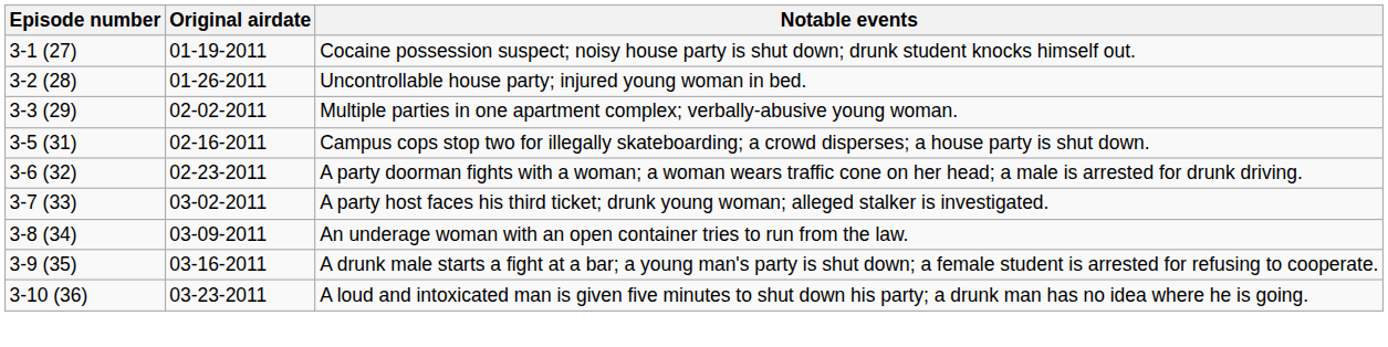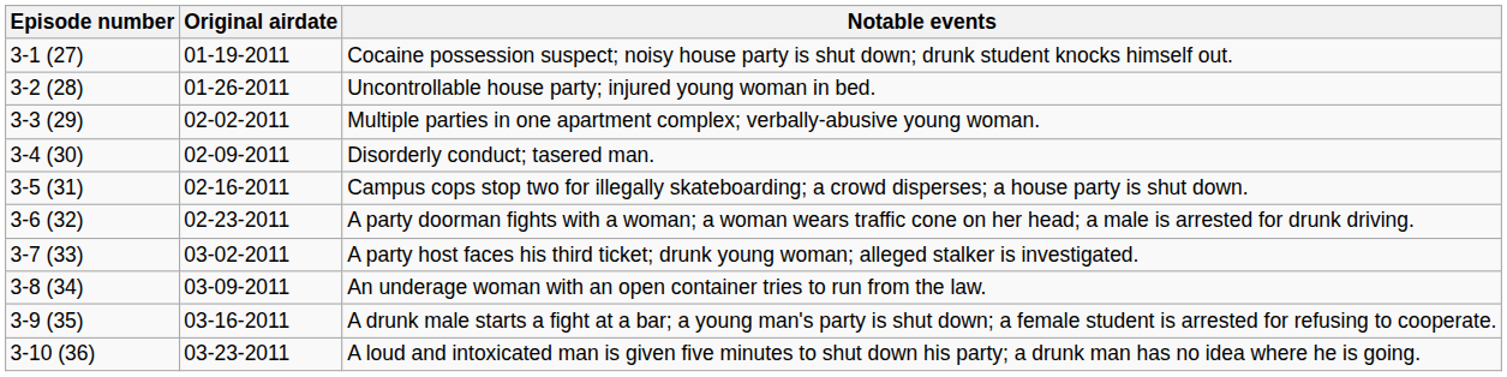+ row: 3-4 (30) | 02-09-2011 | Disorderly conduct; tasered man.
